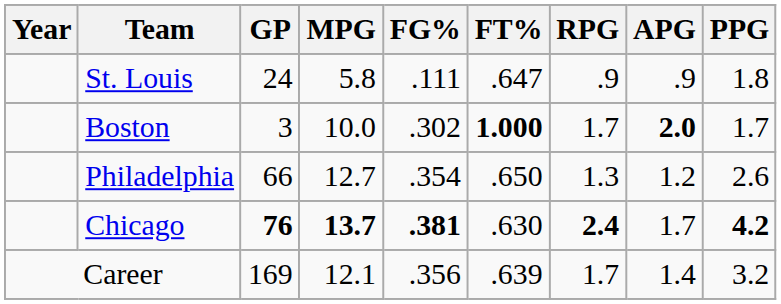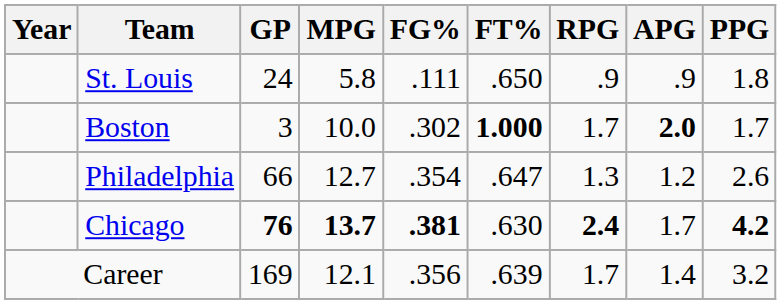St. Louis | FT%: .647 -> .650
Philadelphia | FT%: .650 -> .647
